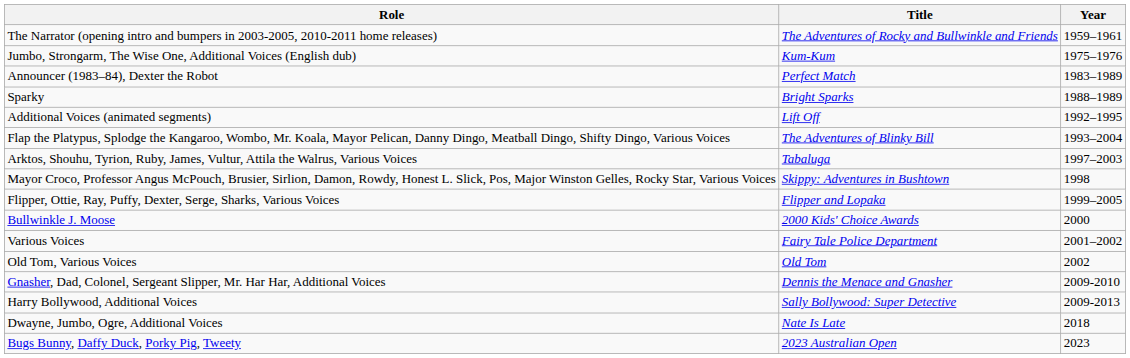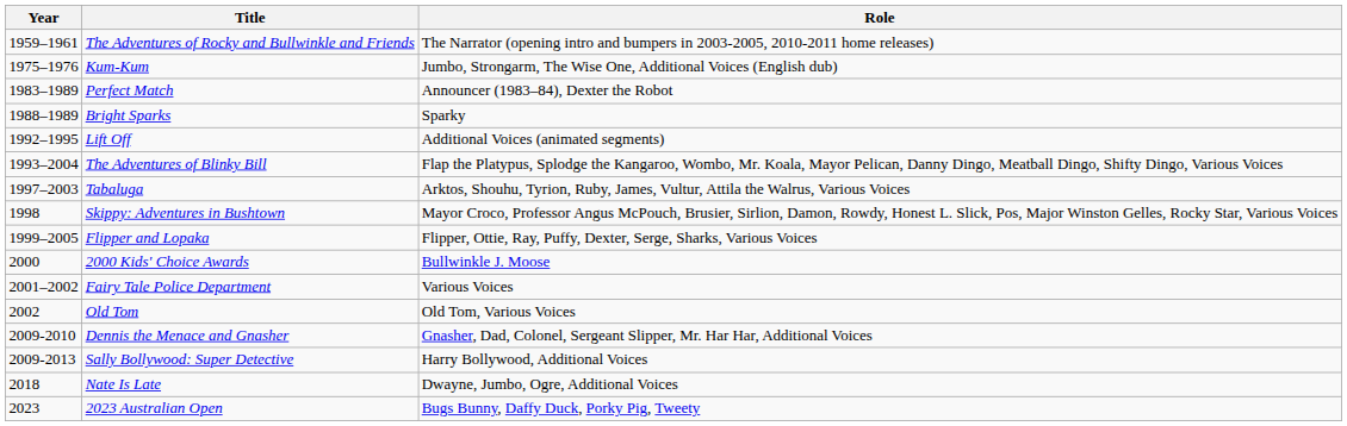columns swapped: Year <-> Role
